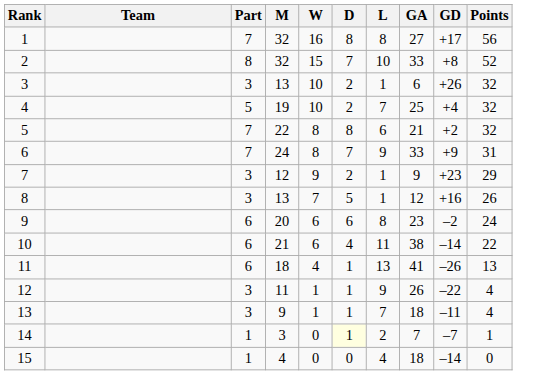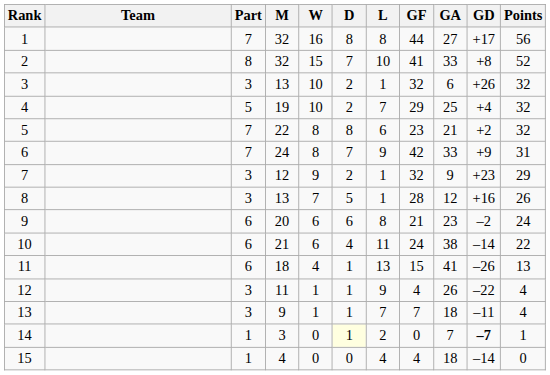+ column: GF | 44 | 41 | 32 | 29 | 23 | 42 | 32 | 28 | 21 | 24 | 15 | 4 | 7 | 0 | 4
14 | GD: normal -> bold
